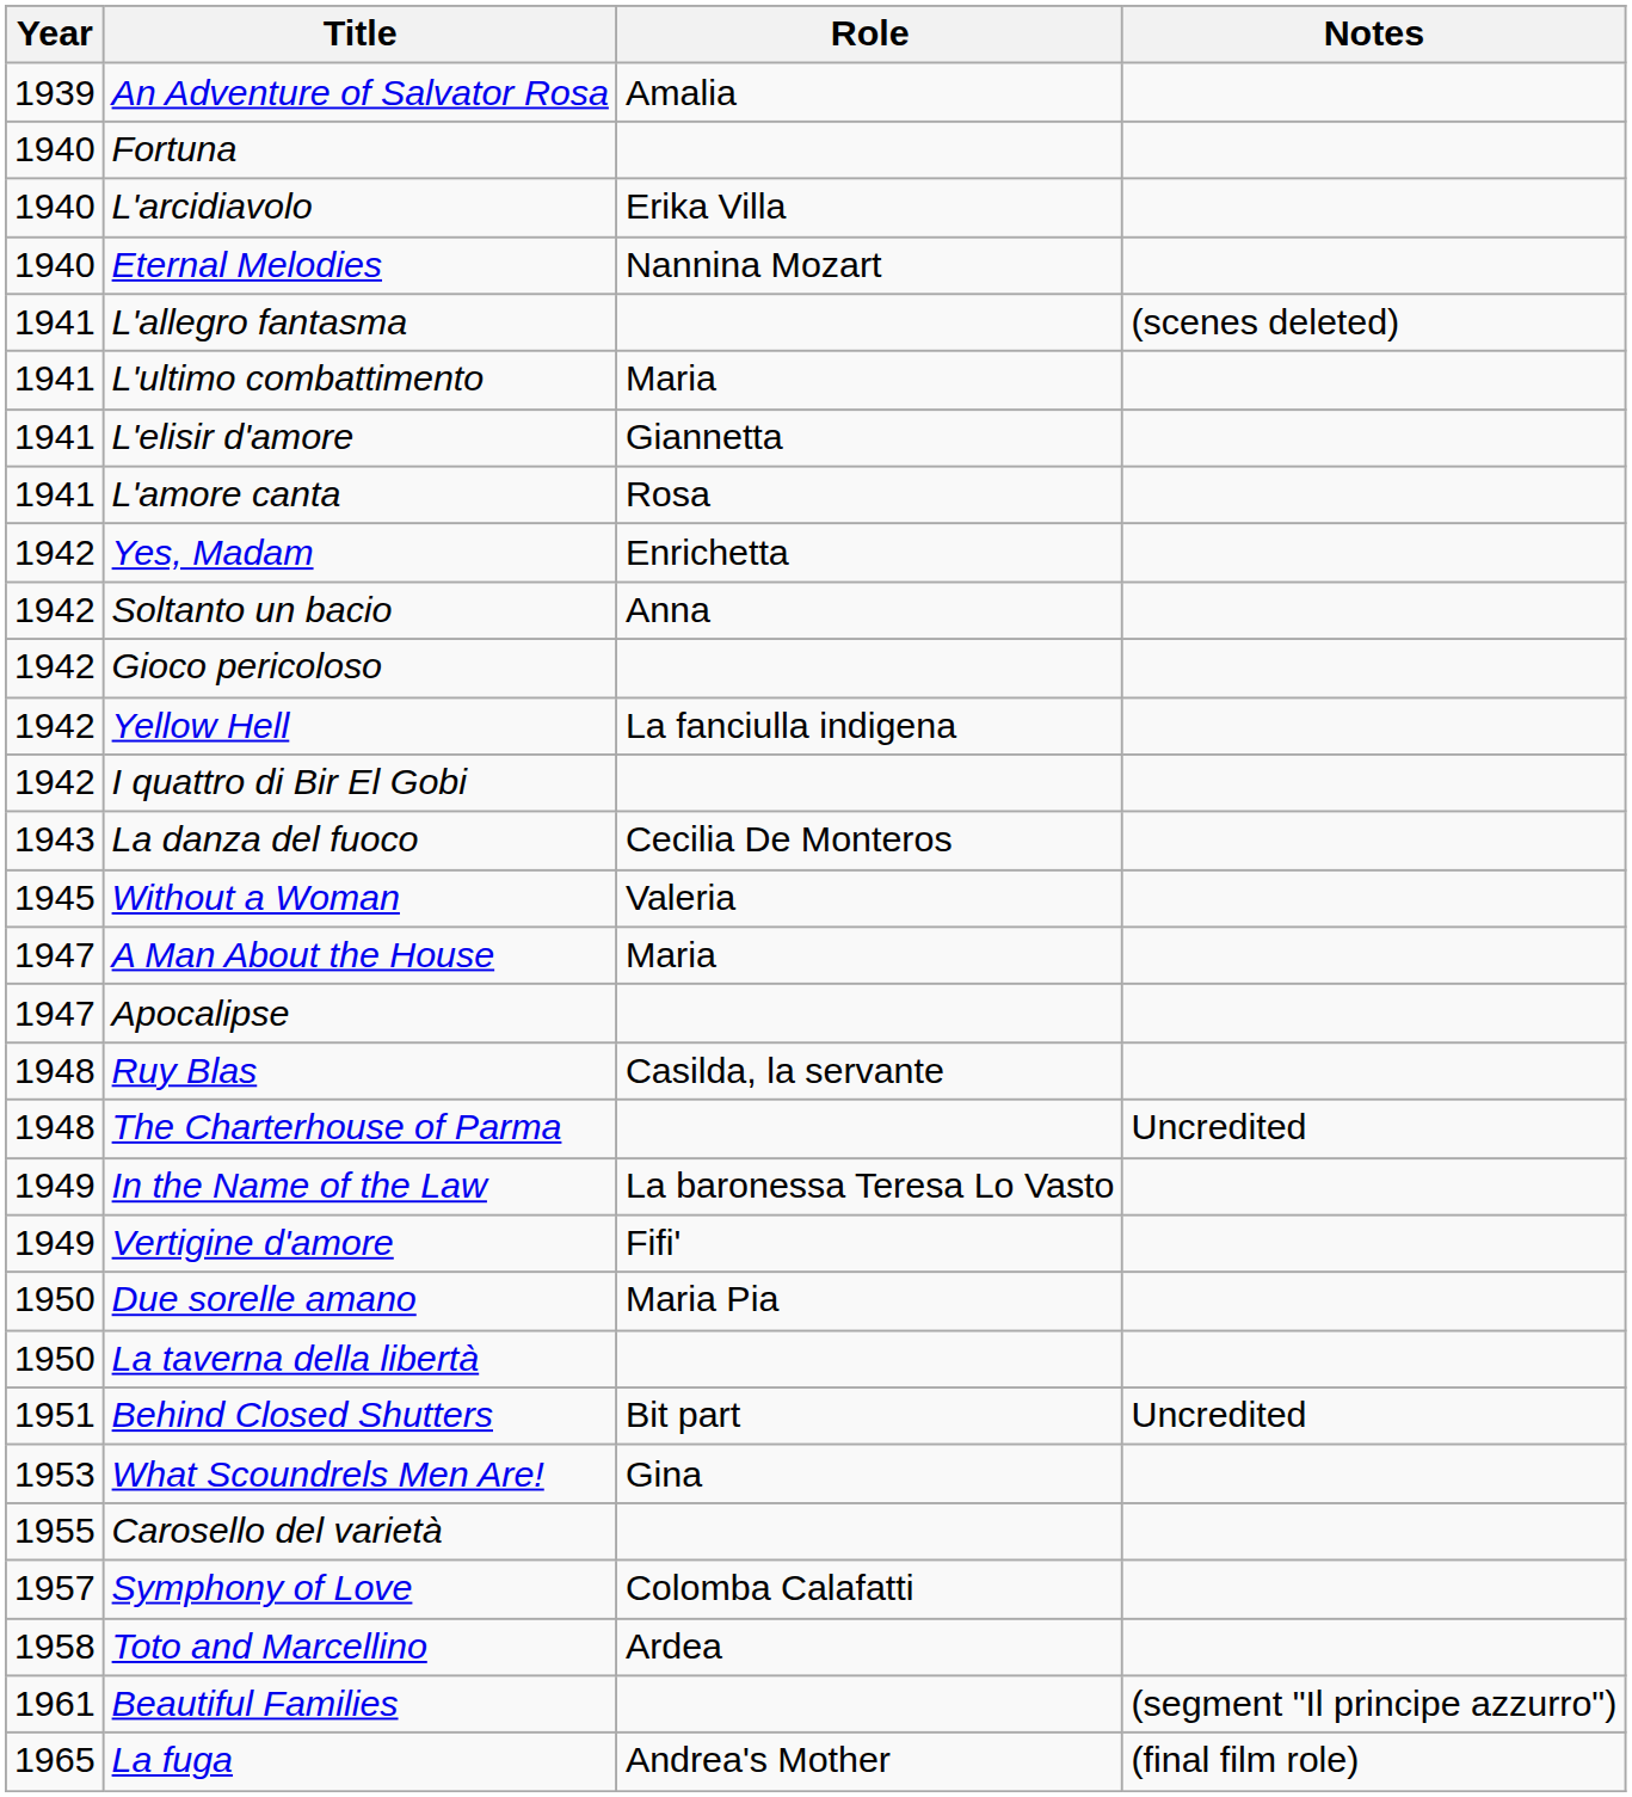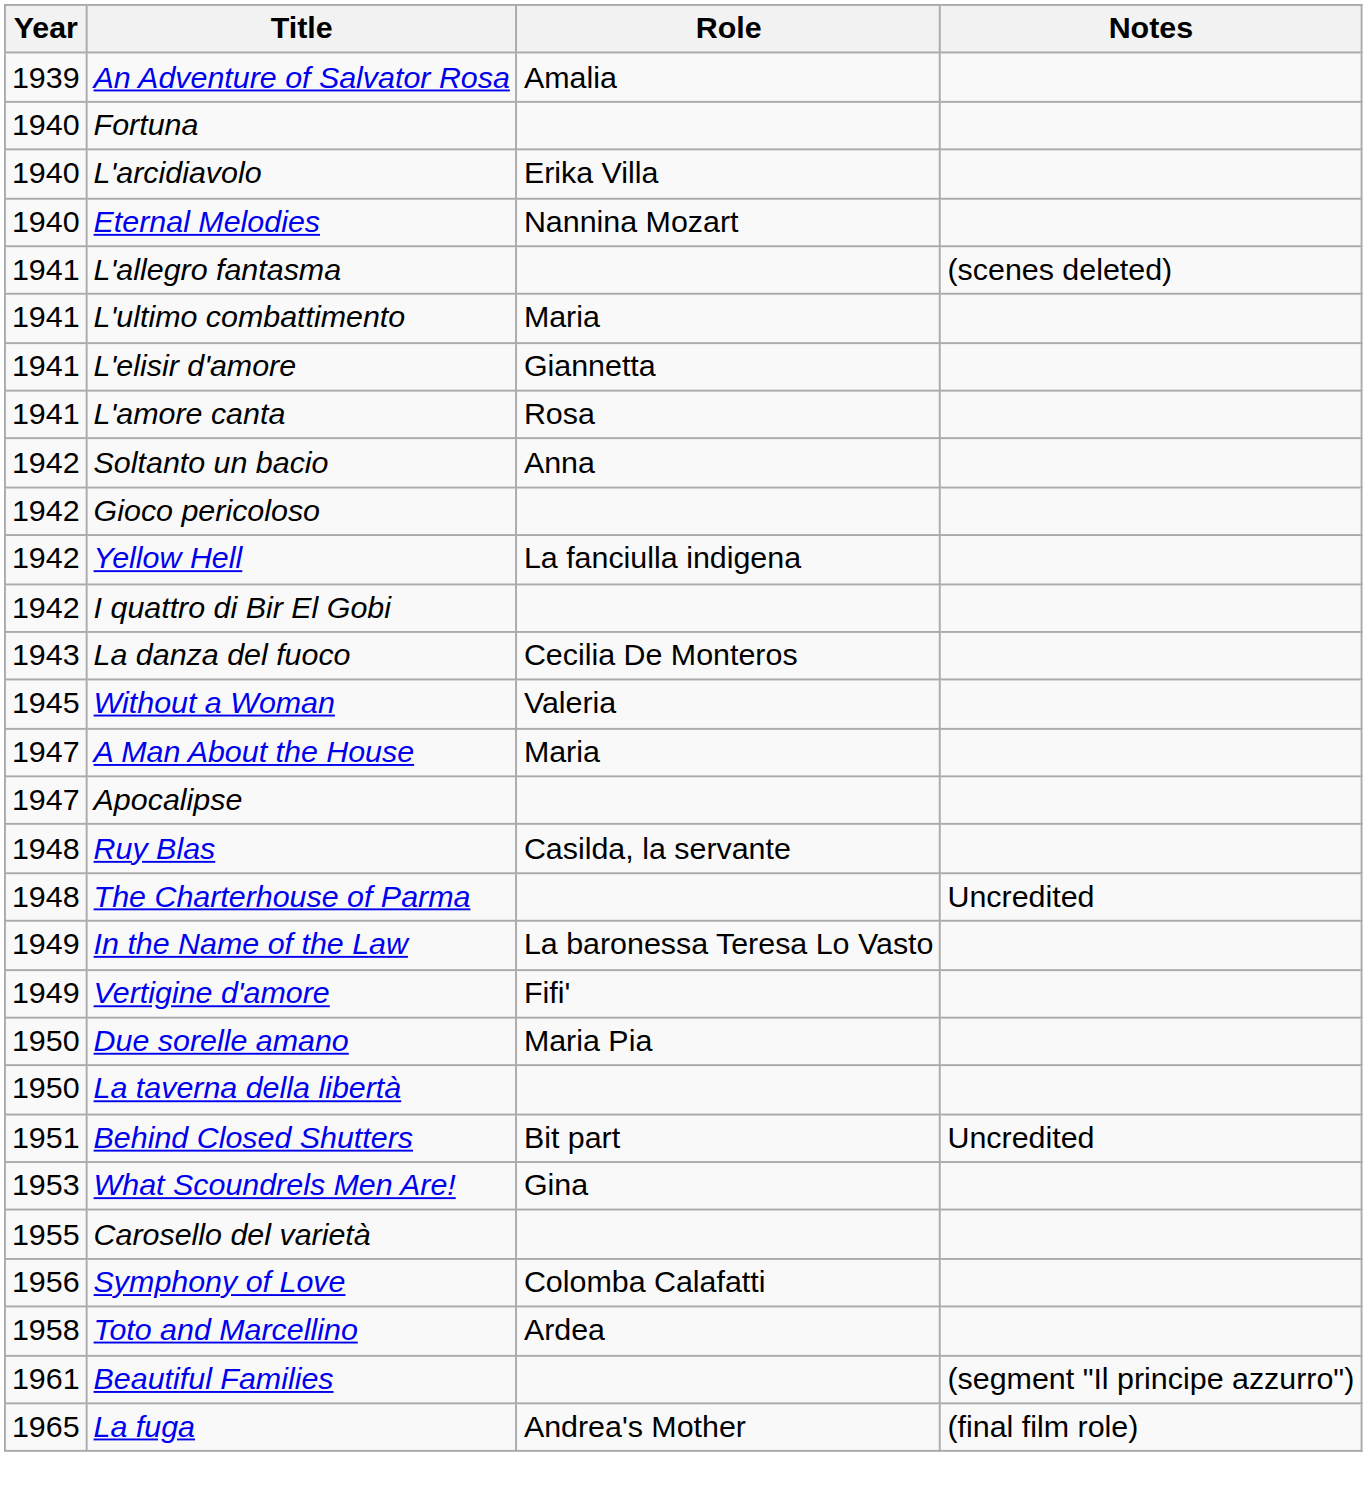- row: 1942 | Yes, Madam | Enrichetta
Symphony of Love | Year: 1957 -> 1956
